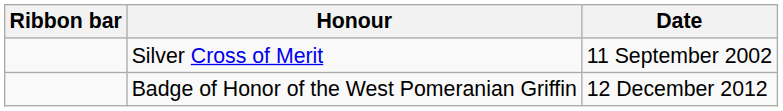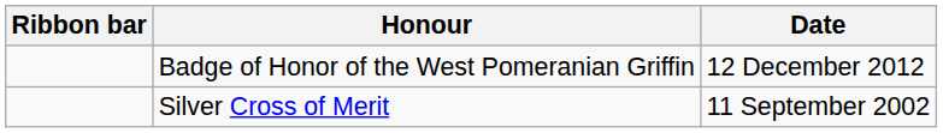rows swapped: Silver Cross of Merit <-> Badge of Honor of the West Pomeranian Griffin
